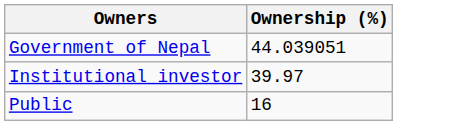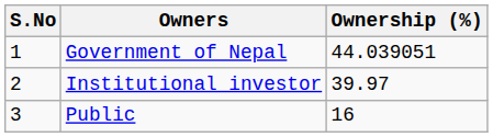+ column: S.No | 1 | 2 | 3
